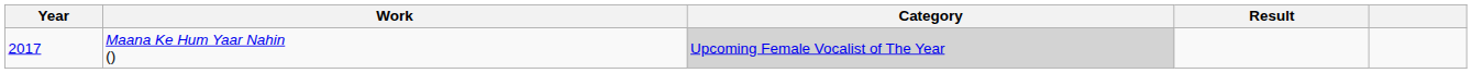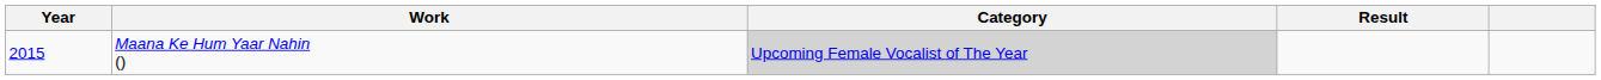Maana Ke Hum Yaar Nahin () | Year: 2017 -> 2015
